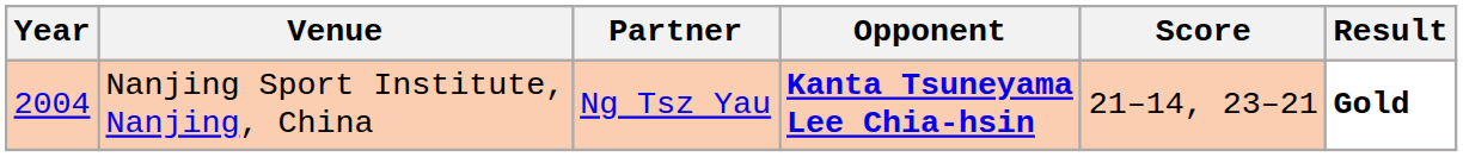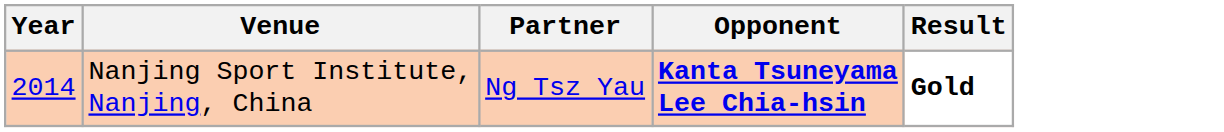- column: Score | 21–14, 23–21
Nanjing Sport Institute, Nanjing, China | Year: 2004 -> 2014
